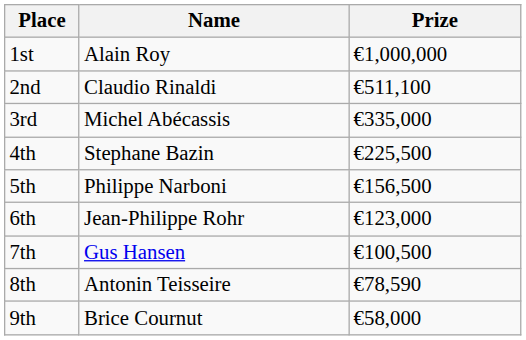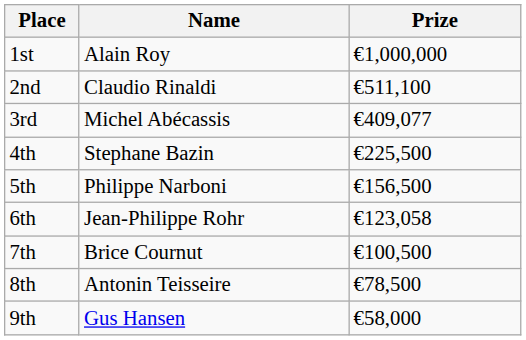3rd | Prize: €335,000 -> €409,077
6th | Prize: €123,000 -> €123,058
7th | Name: Gus Hansen -> Brice Cournut
8th | Prize: €78,590 -> €78,500
9th | Name: Brice Cournut -> Gus Hansen
